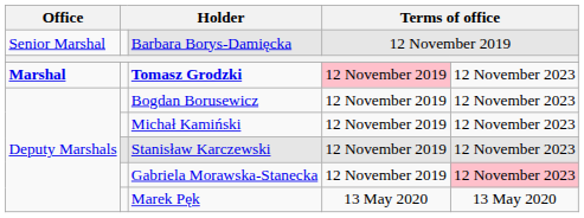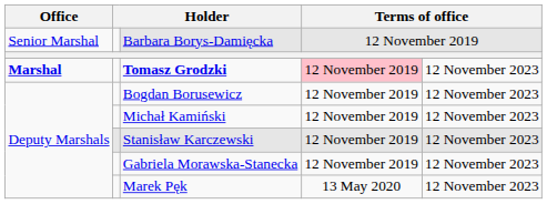Gabriela Morawska-Stanecka | column 5: pink background -> no background
Marek Pęk | column 5: 13 May 2020 -> 12 November 2023
